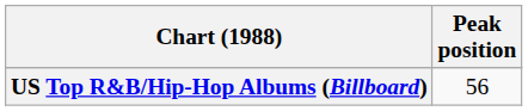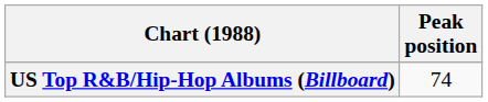US Top R&B/Hip-Hop Albums (Billboard) | Peak position: 56 -> 74
